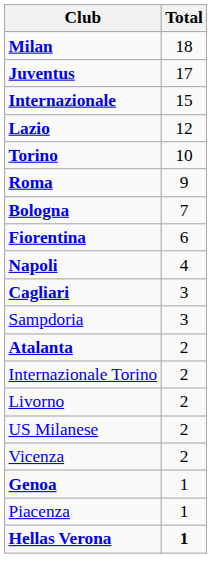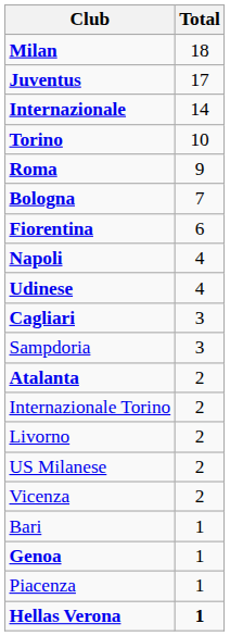Internazionale | Total: 15 -> 14
- row: Lazio | 12
+ row: Udinese | 4
+ row: Bari | 1
